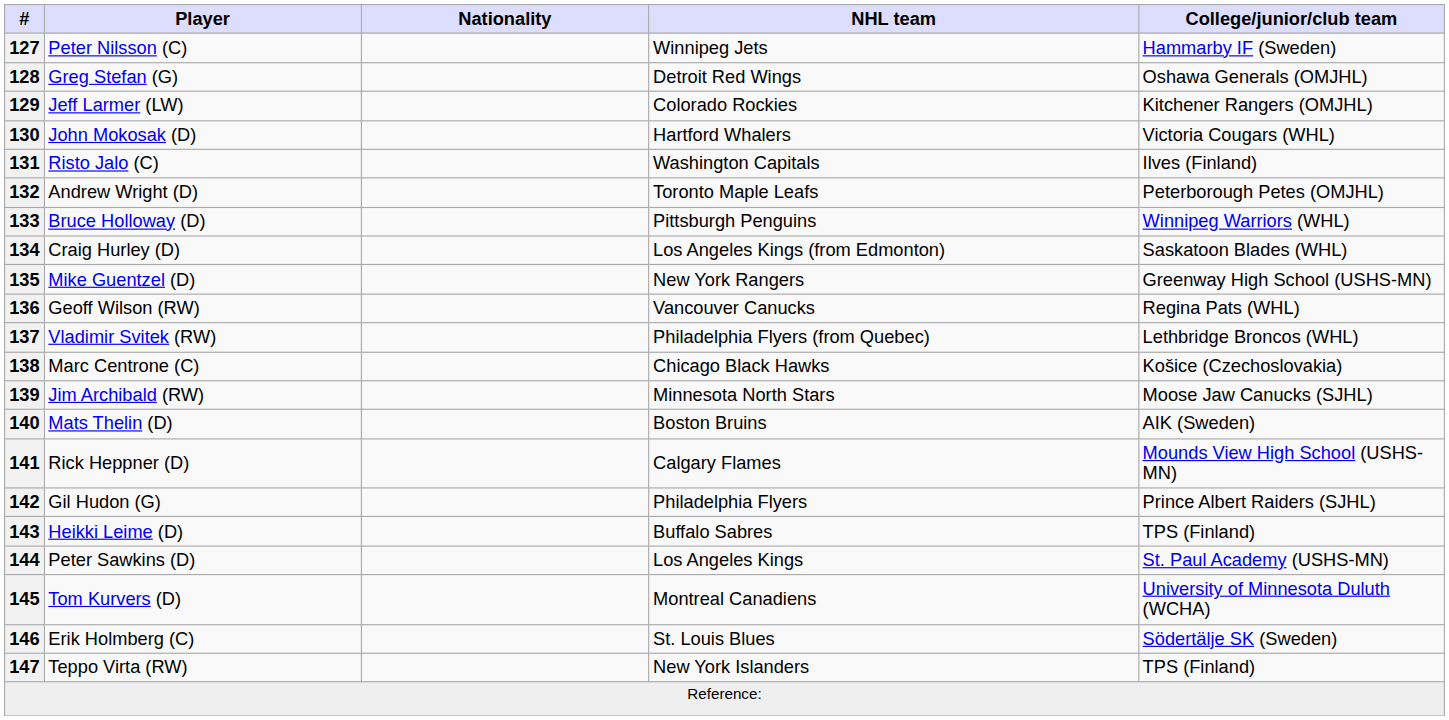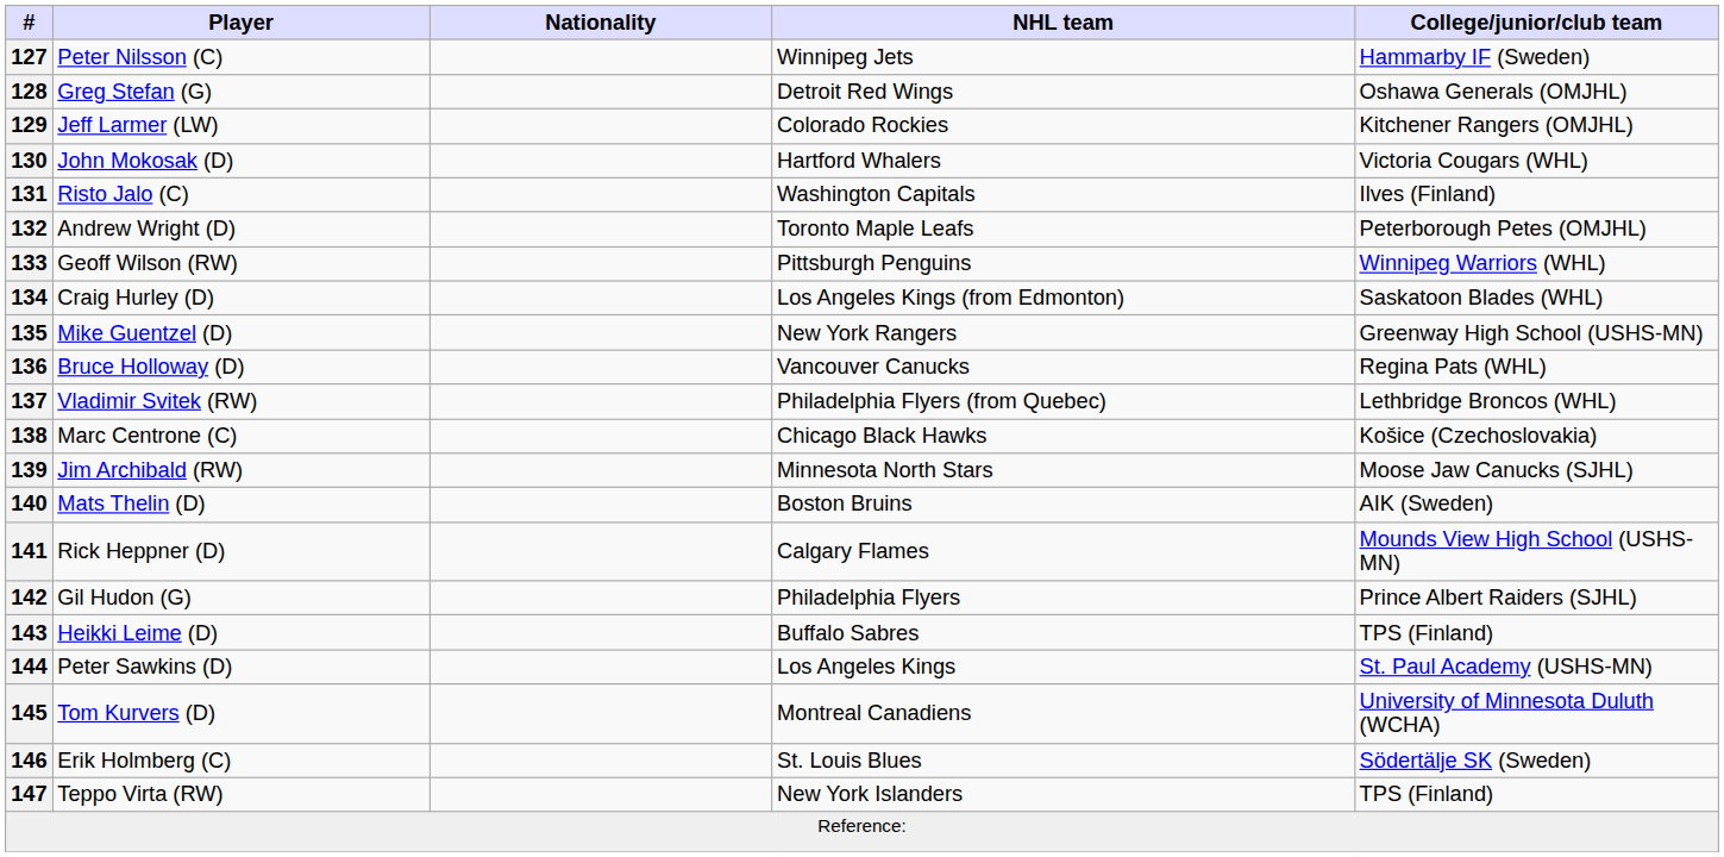133 | Player: Bruce Holloway (D) -> Geoff Wilson (RW)
136 | Player: Geoff Wilson (RW) -> Bruce Holloway (D)
